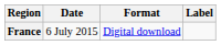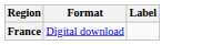- column: Date | 6 July 2015
